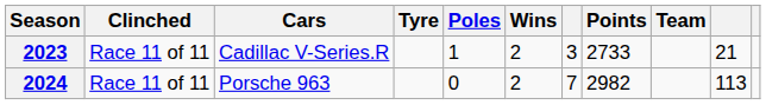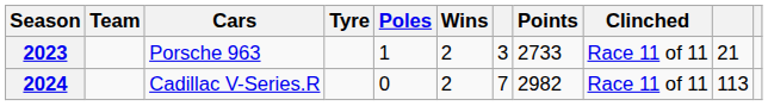columns swapped: Team <-> Clinched
2023 | Cars: Cadillac V-Series.R -> Porsche 963
2024 | Cars: Porsche 963 -> Cadillac V-Series.R
